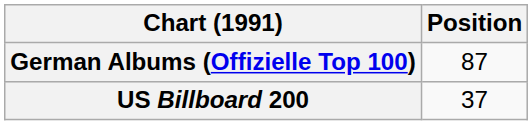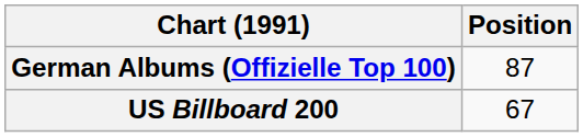US Billboard 200 | Position: 37 -> 67
